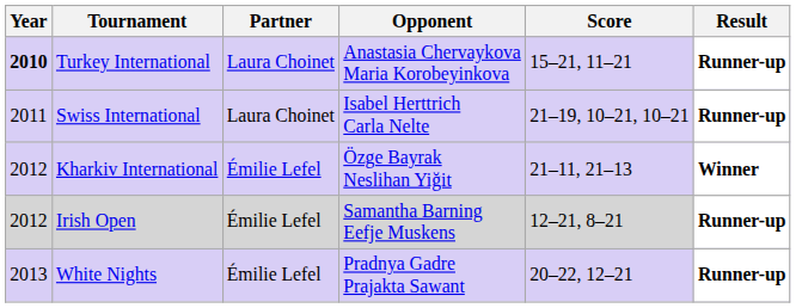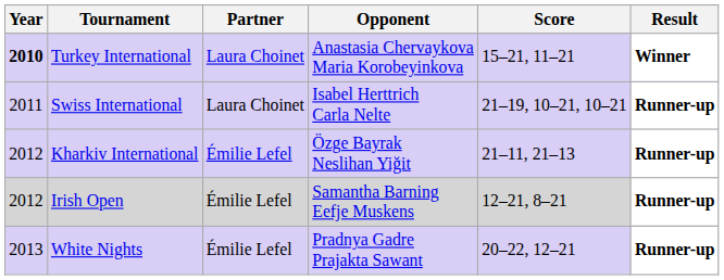Turkey International | Result: Runner-up -> Winner
Kharkiv International | Result: Winner -> Runner-up
